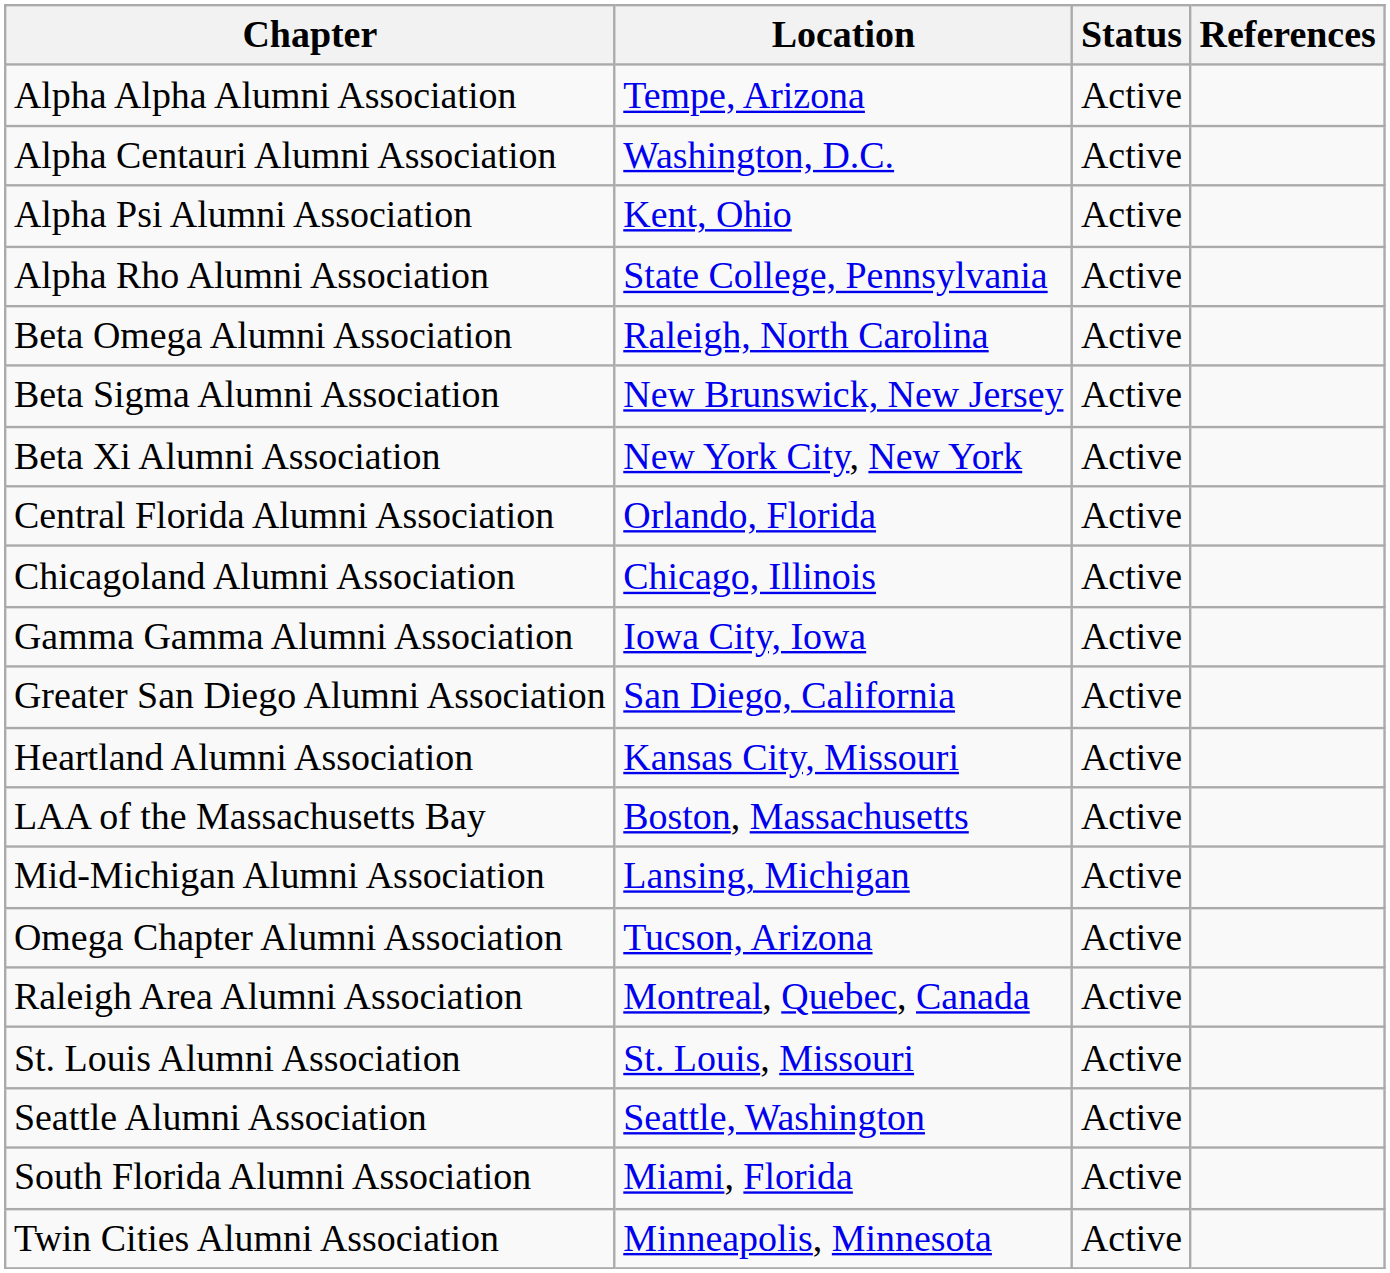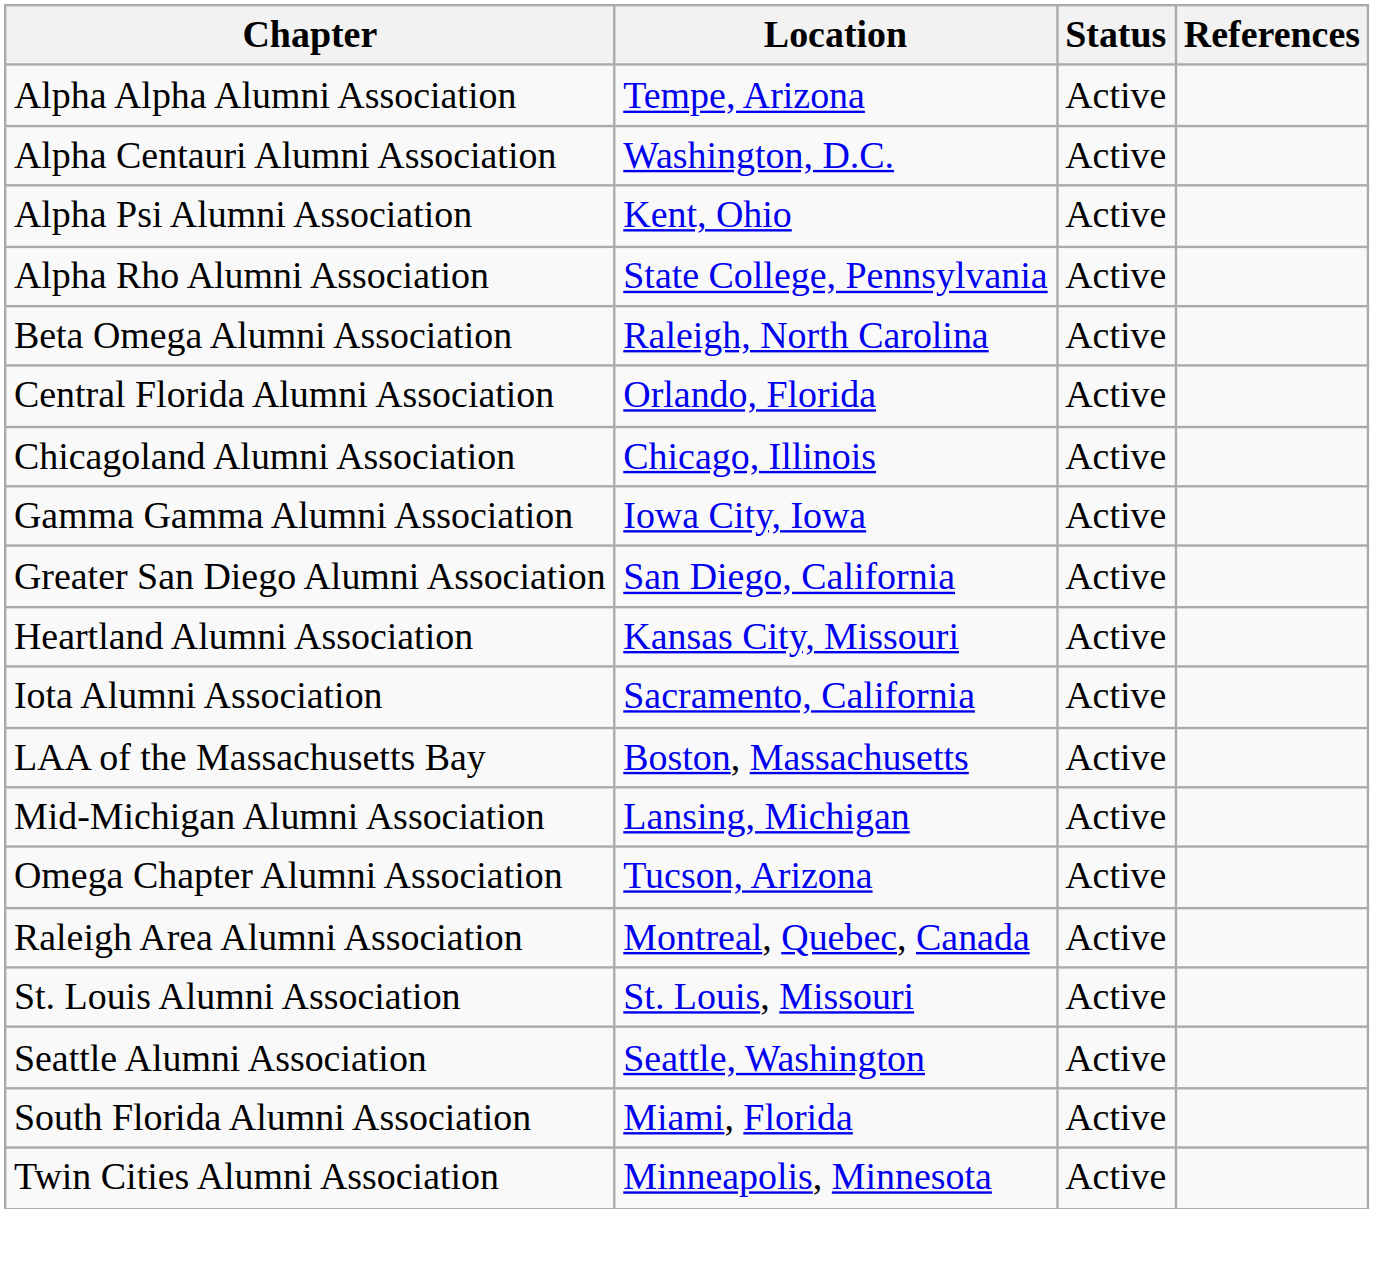- row: Beta Sigma Alumni Association | New Brunswick, New Jersey | Active
- row: Beta Xi Alumni Association | New York City, New York | Active
+ row: Iota Alumni Association | Sacramento, California | Active
